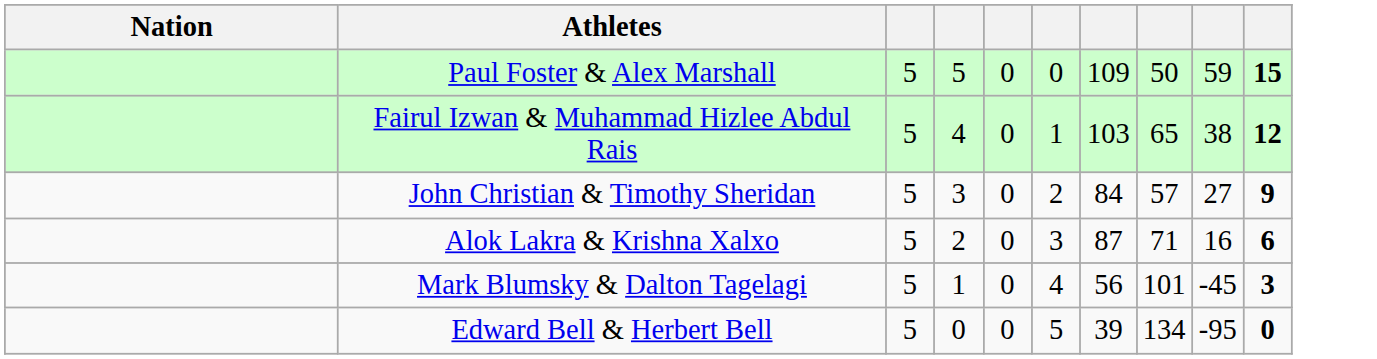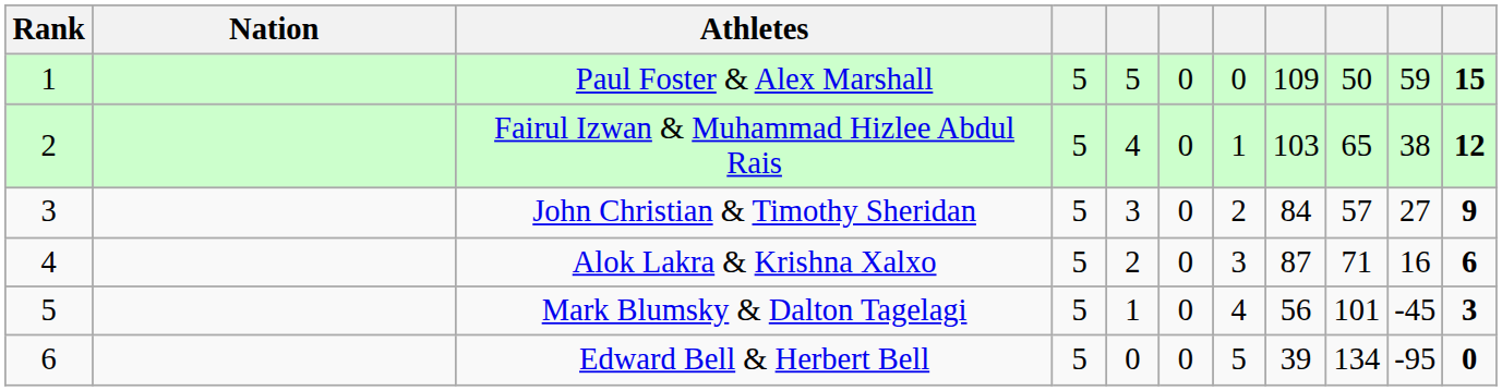+ column: Rank | 1 | 2 | 3 | 4 | 5 | 6
